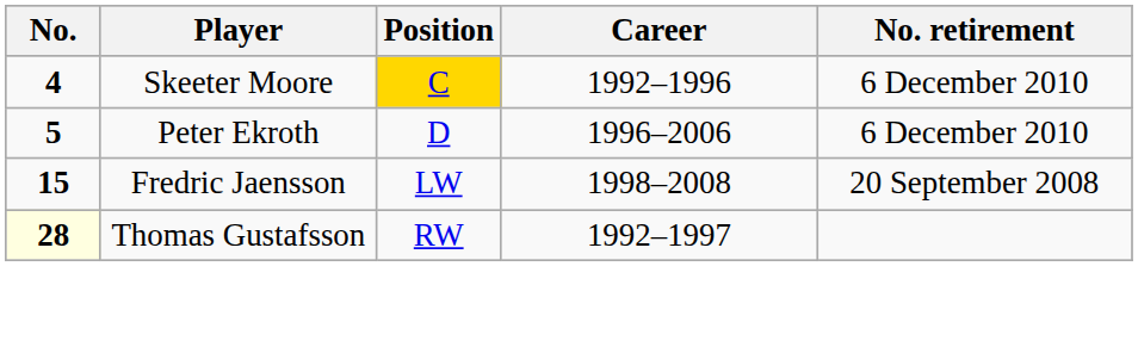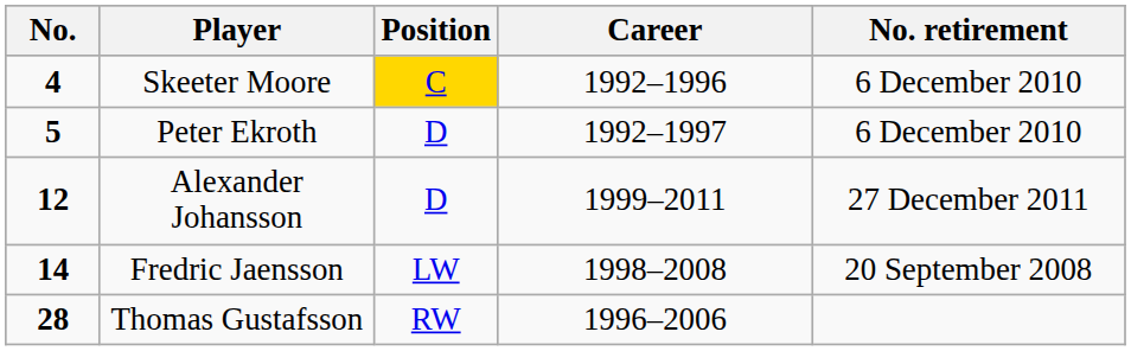Peter Ekroth | Career: 1996–2006 -> 1992–1997
+ row: 12 | Alexander Johansson | D | 1999–2011 | 27 December 2011
Fredric Jaensson | No.: 15 -> 14
Thomas Gustafsson | No.: lightyellow background -> no background
Thomas Gustafsson | Career: 1992–1997 -> 1996–2006
